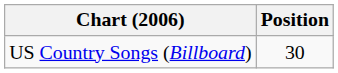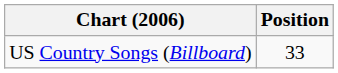US Country Songs (Billboard) | Position: 30 -> 33
